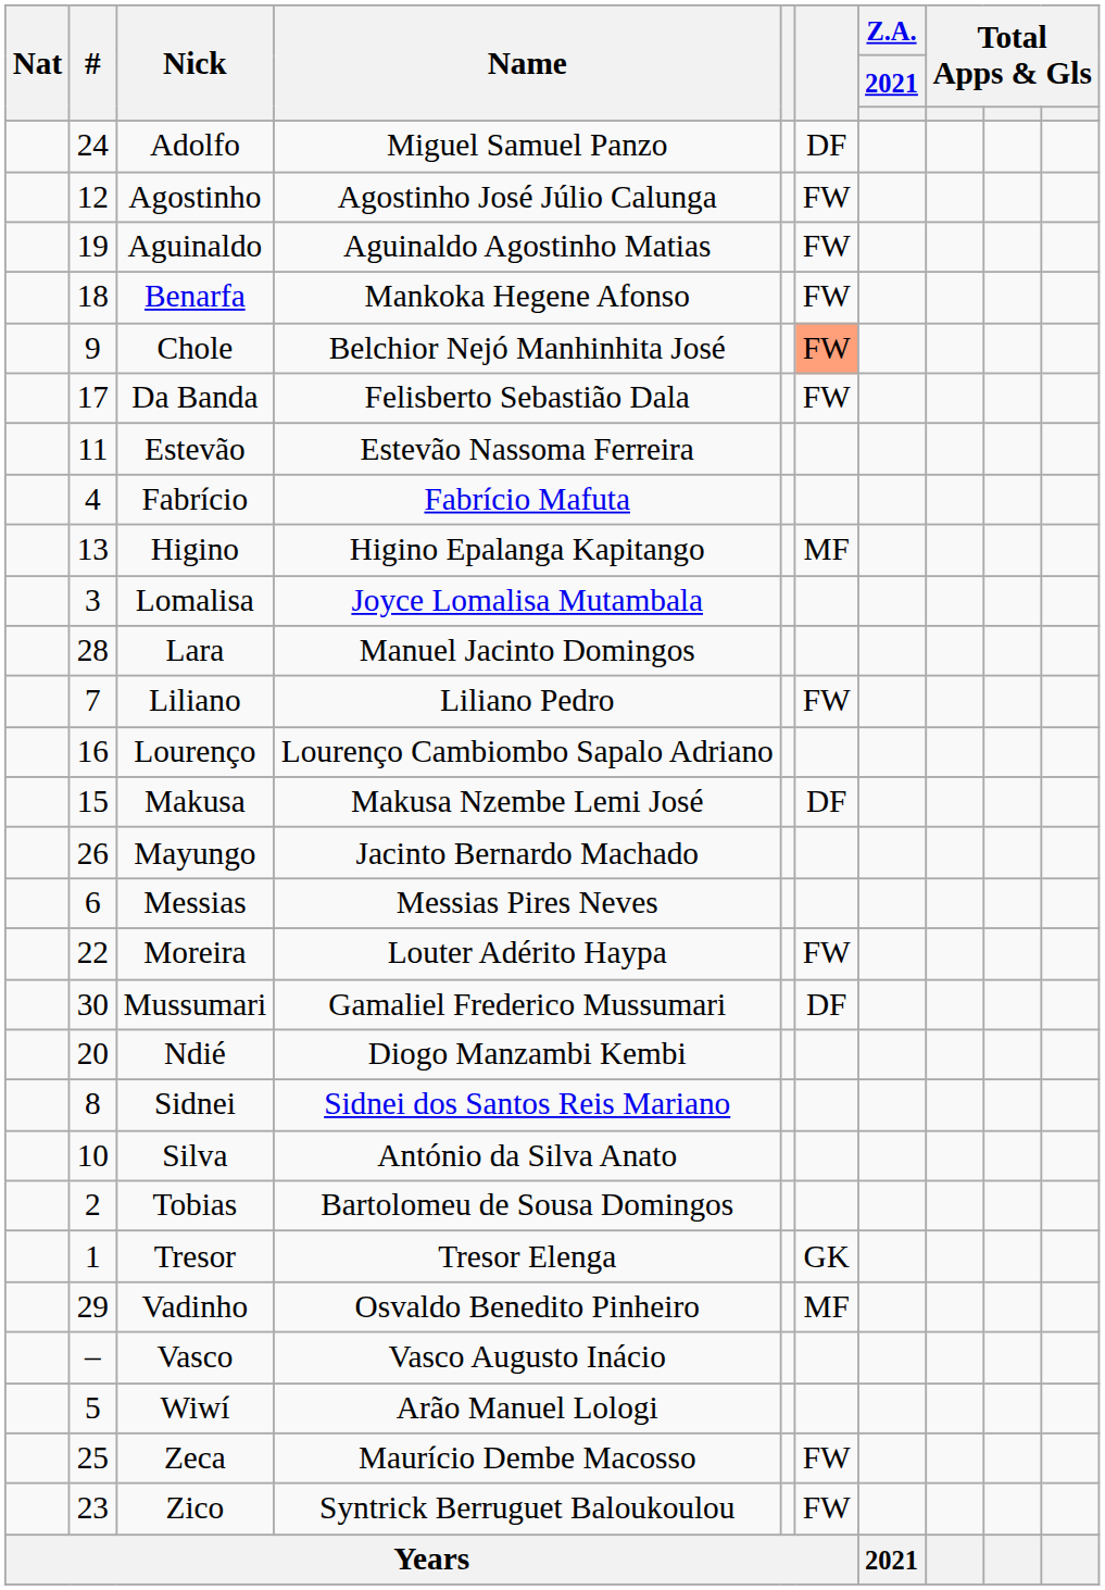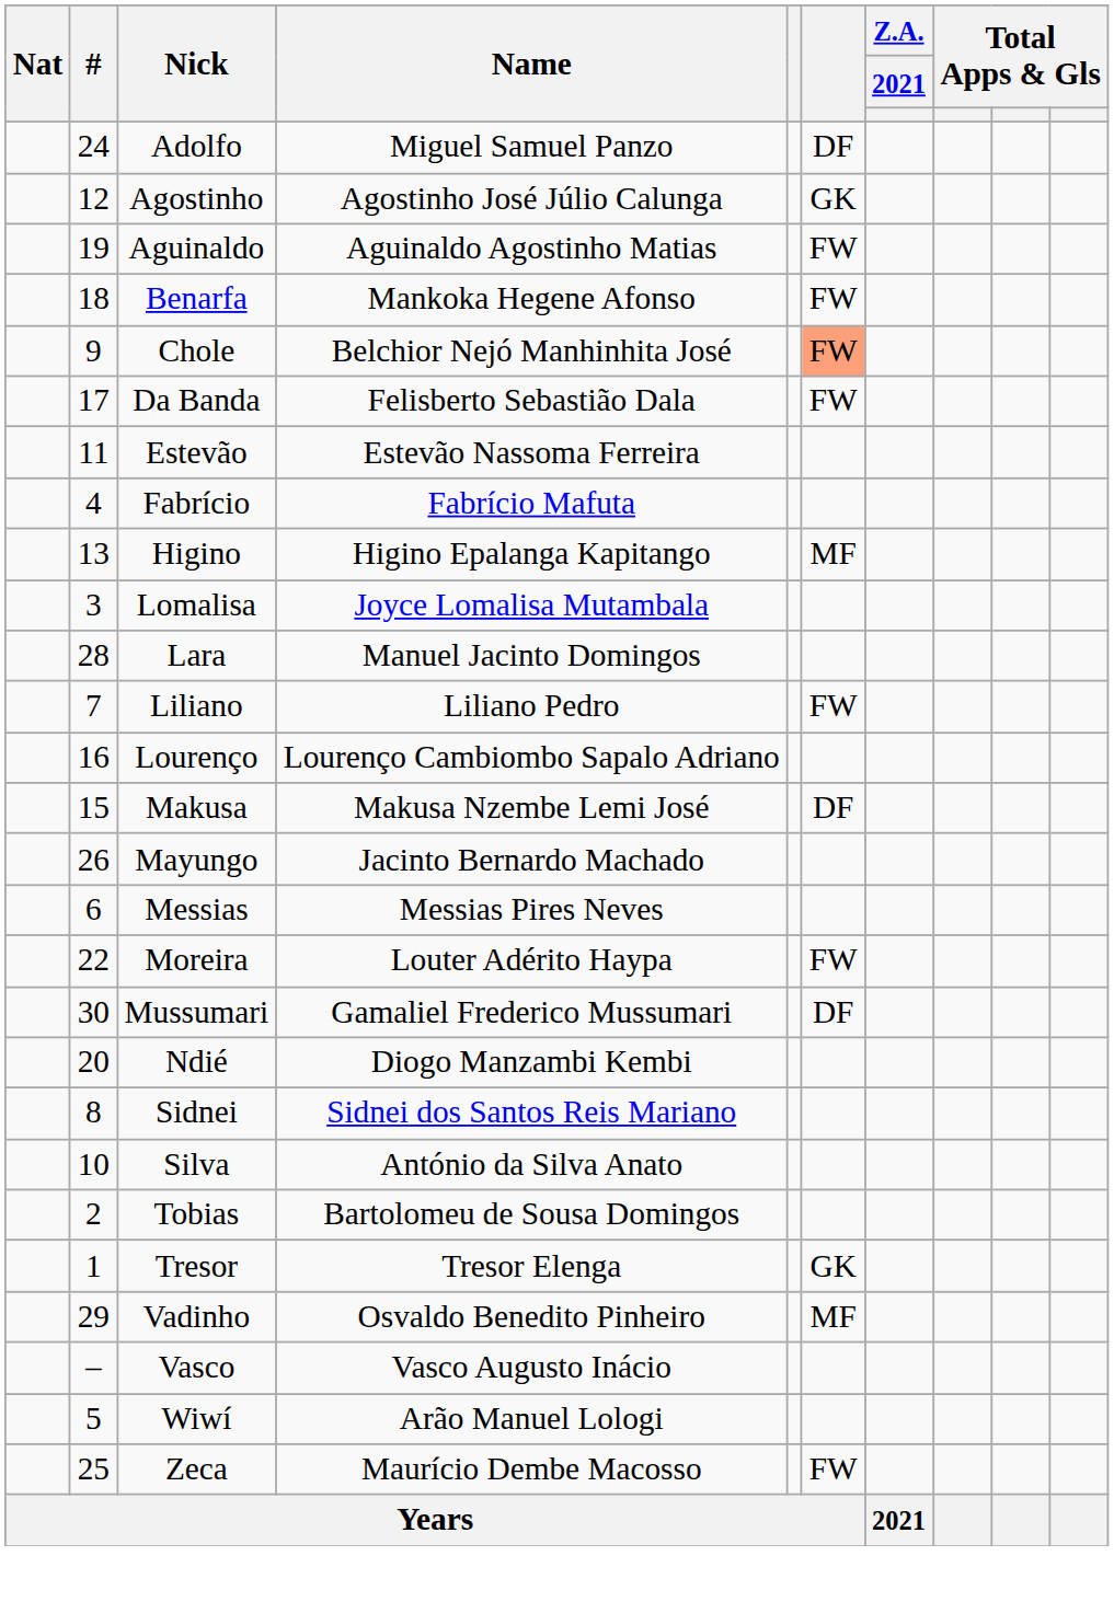Agostinho | column 6: FW -> GK
- row: 23 | Zico | Syntrick Berruguet Baloukoulou | FW
